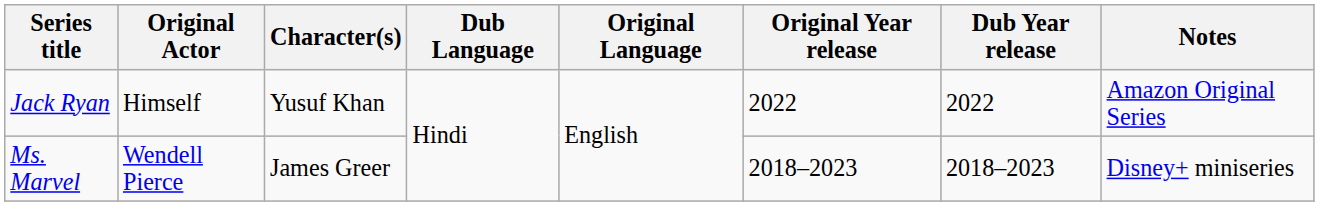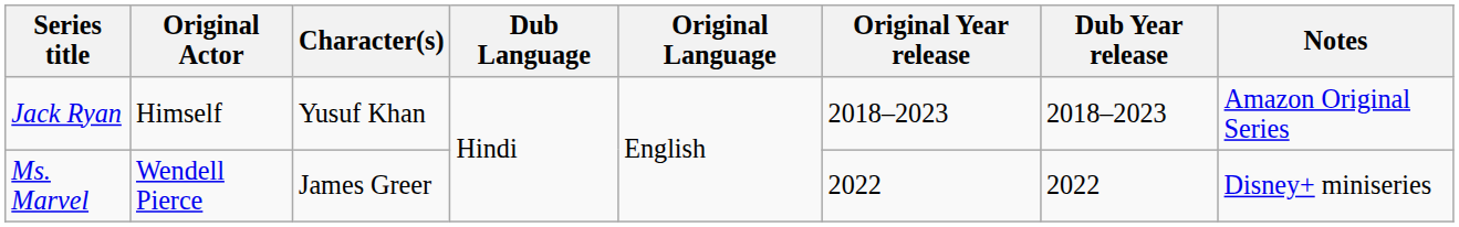Jack Ryan | Original Year release: 2022 -> 2018–2023
Jack Ryan | Dub Year release: 2022 -> 2018–2023
Ms. Marvel | Original Year release: 2018–2023 -> 2022
Ms. Marvel | Dub Year release: 2018–2023 -> 2022
